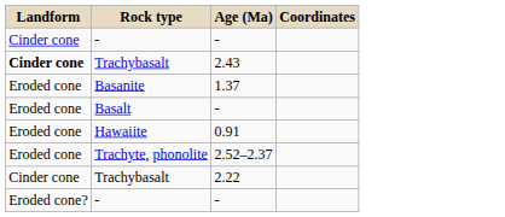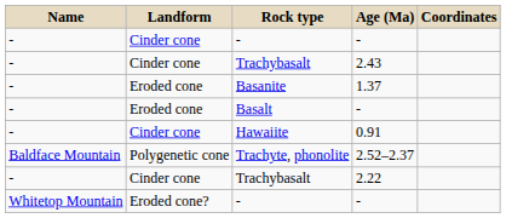+ column: Name | - | - | - | - | - | Baldface Mountain | - | Whitetop Mountain
Trachybasalt / 2.43 | Landform: bold -> normal
Hawaiite | Landform: Eroded cone -> Cinder cone
Trachyte, phonolite | Landform: Eroded cone -> Polygenetic cone
